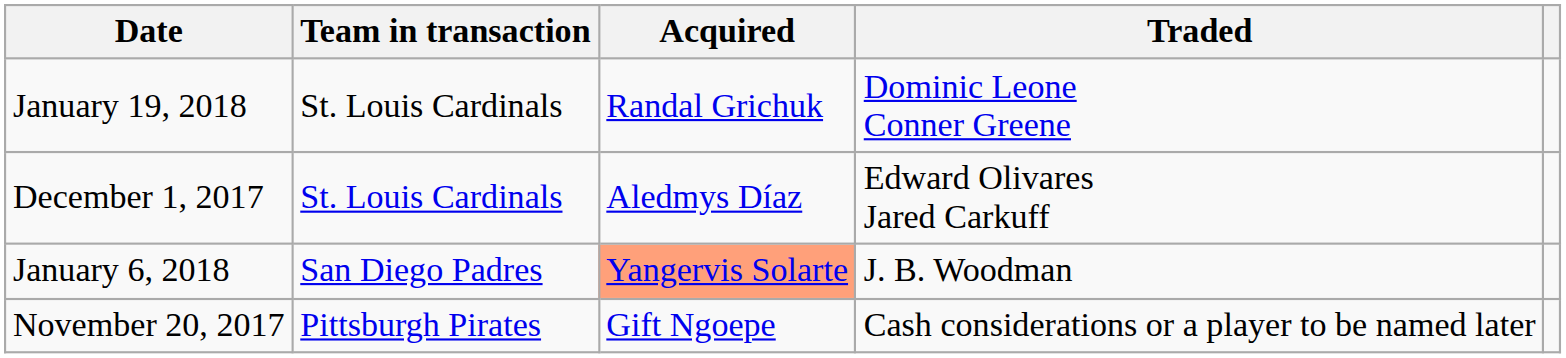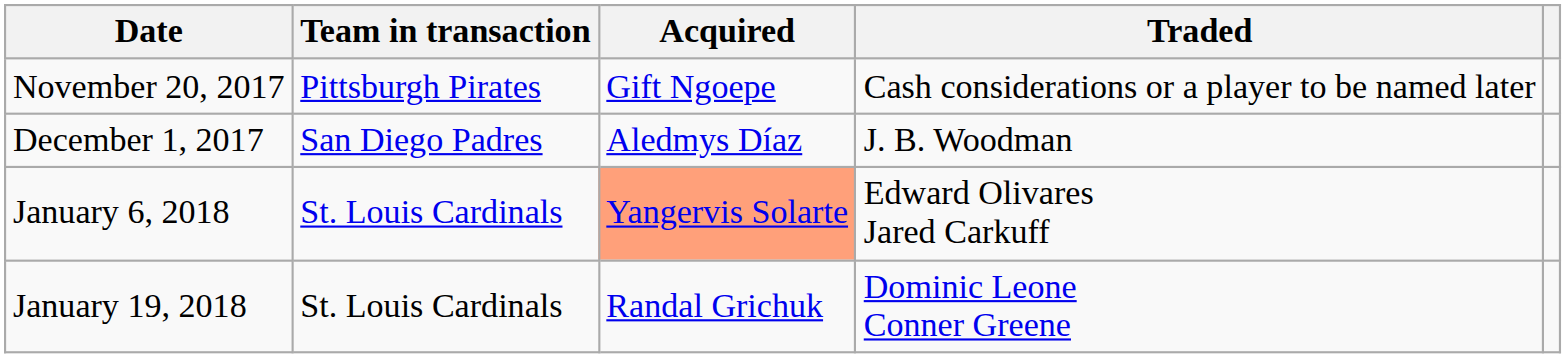rows swapped: November 20, 2017 <-> January 19, 2018
December 1, 2017 | Team in transaction: St. Louis Cardinals -> San Diego Padres
December 1, 2017 | Traded: Edward Olivares Jared Carkuff -> J. B. Woodman
January 6, 2018 | Team in transaction: San Diego Padres -> St. Louis Cardinals
January 6, 2018 | Traded: J. B. Woodman -> Edward Olivares Jared Carkuff
